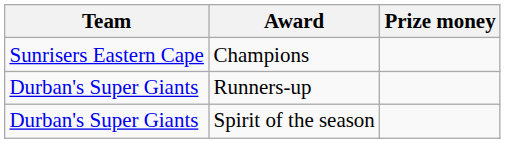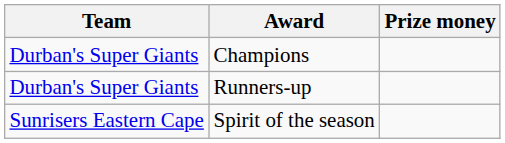Champions | Team: Sunrisers Eastern Cape -> Durban's Super Giants
Spirit of the season | Team: Durban's Super Giants -> Sunrisers Eastern Cape
